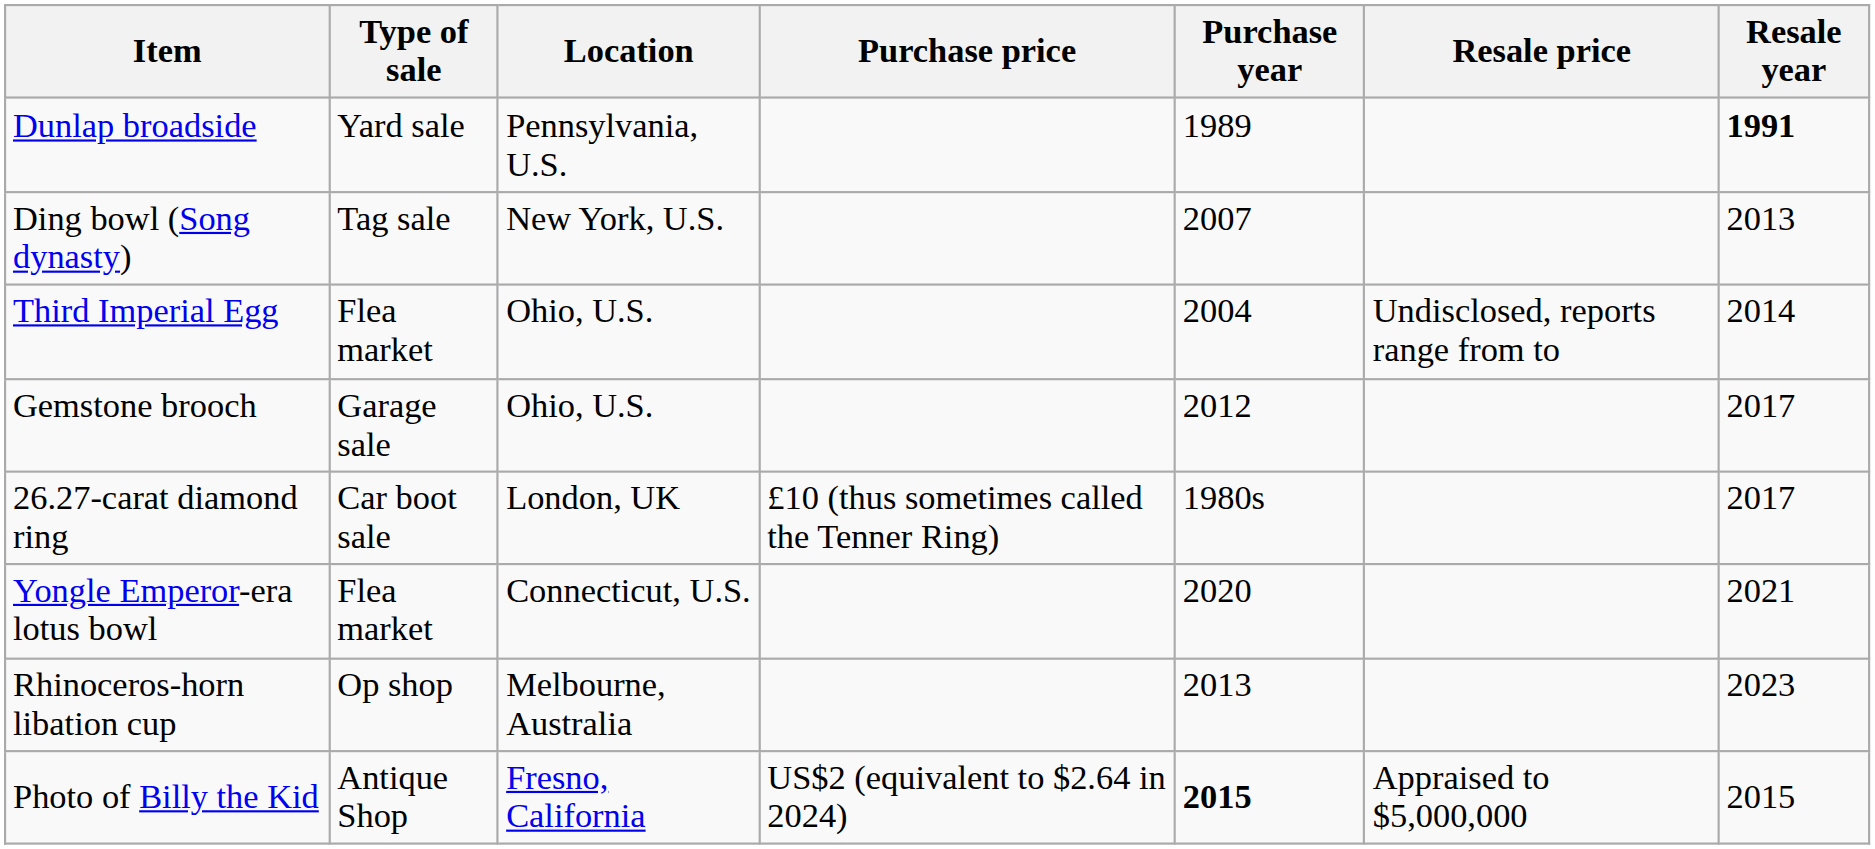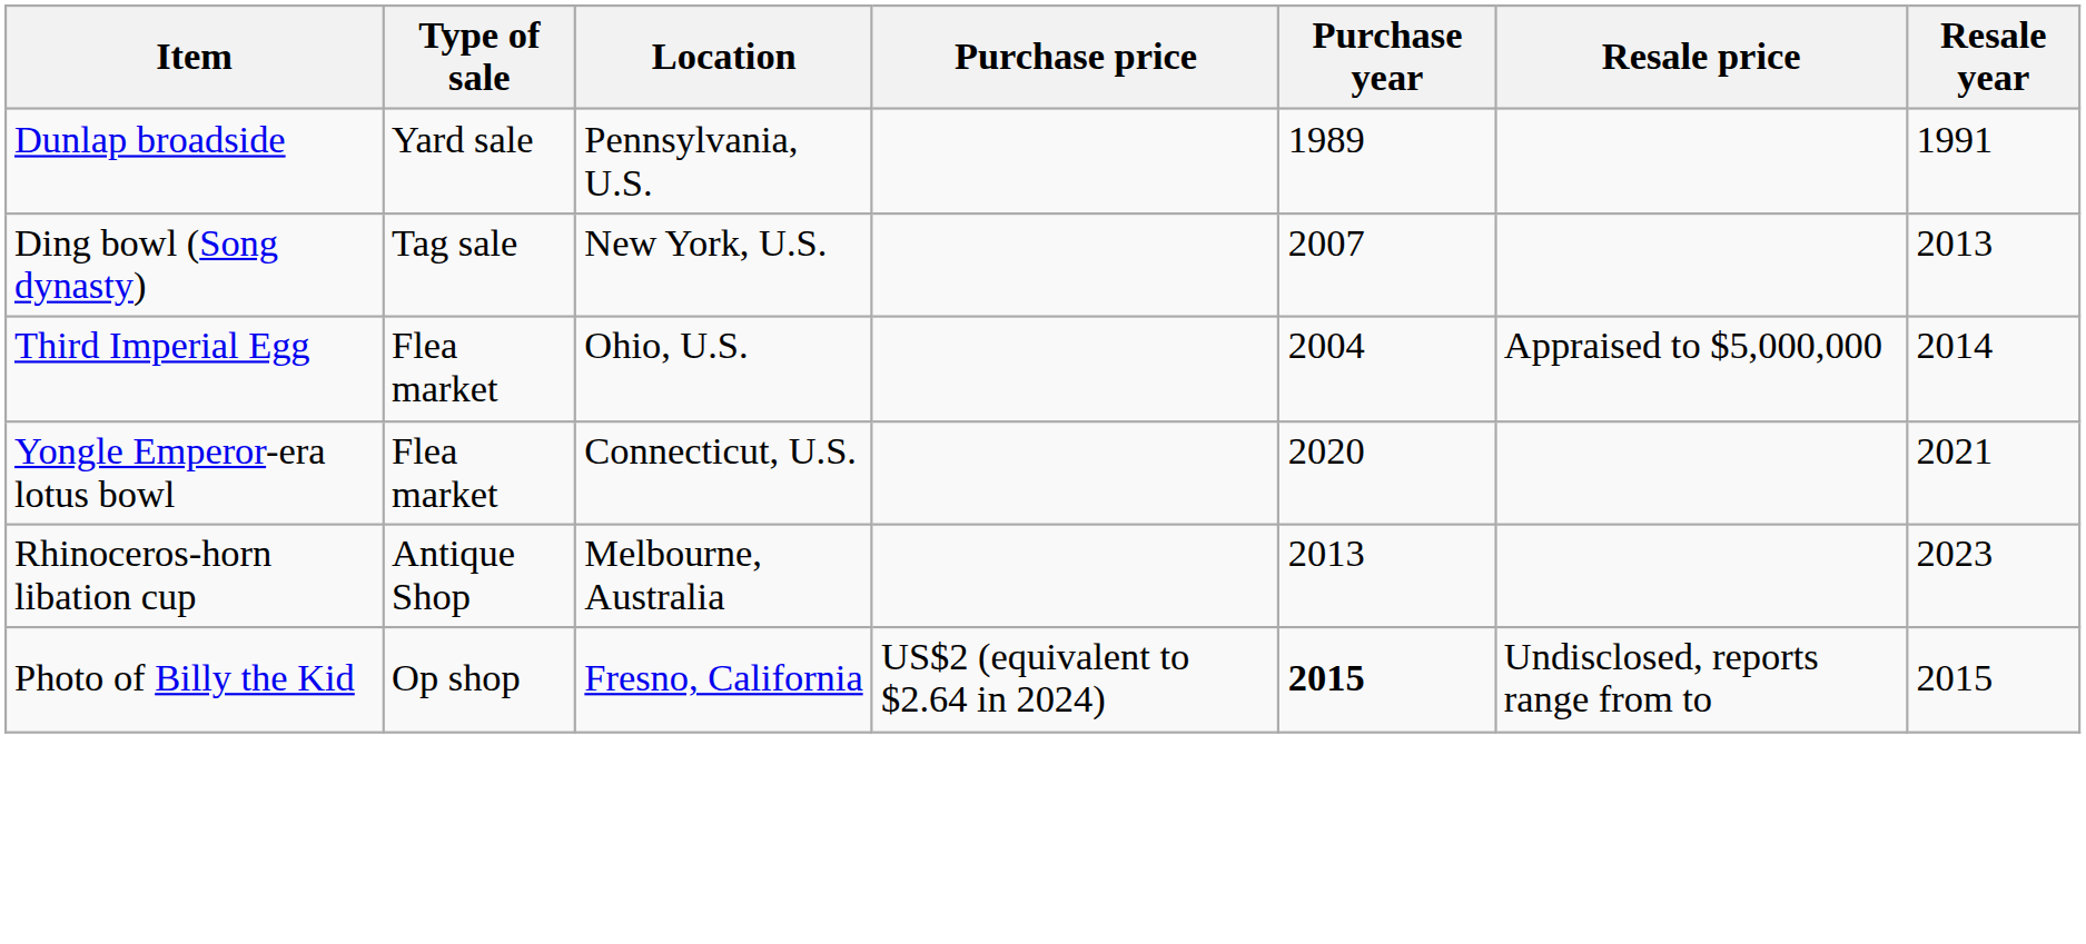Dunlap broadside | Resale year: bold -> normal
Third Imperial Egg | Resale price: Undisclosed, reports range from to -> Appraised to $5,000,000
- row: Gemstone brooch | Garage sale | Ohio, U.S. | 2012 | 2017
- row: 26.27-carat diamond ring | Car boot sale | London, UK | £10 (thus sometimes called the Tenner Ring) | 1980s | 2017
Rhinoceros-horn libation cup | Type of sale: Op shop -> Antique Shop
Photo of Billy the Kid | Type of sale: Antique Shop -> Op shop
Photo of Billy the Kid | Resale price: Appraised to $5,000,000 -> Undisclosed, reports range from to
